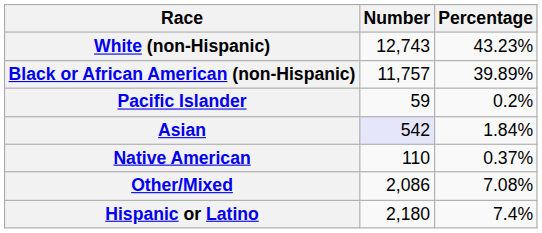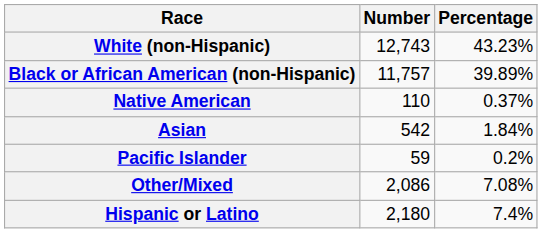rows swapped: Native American <-> Pacific Islander
Asian | Number: lavender background -> no background
